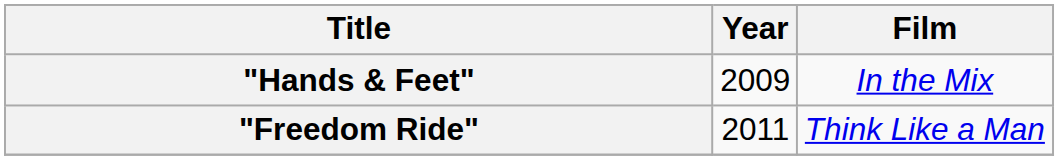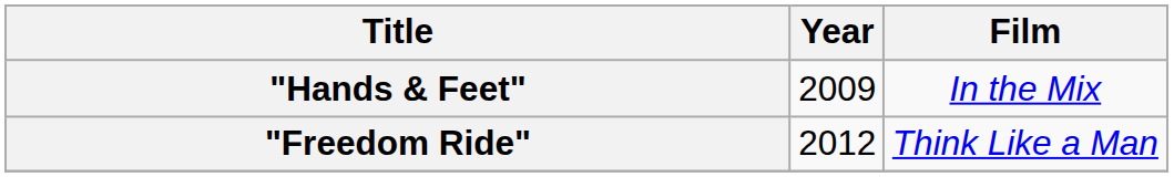"Freedom Ride" | Year: 2011 -> 2012
